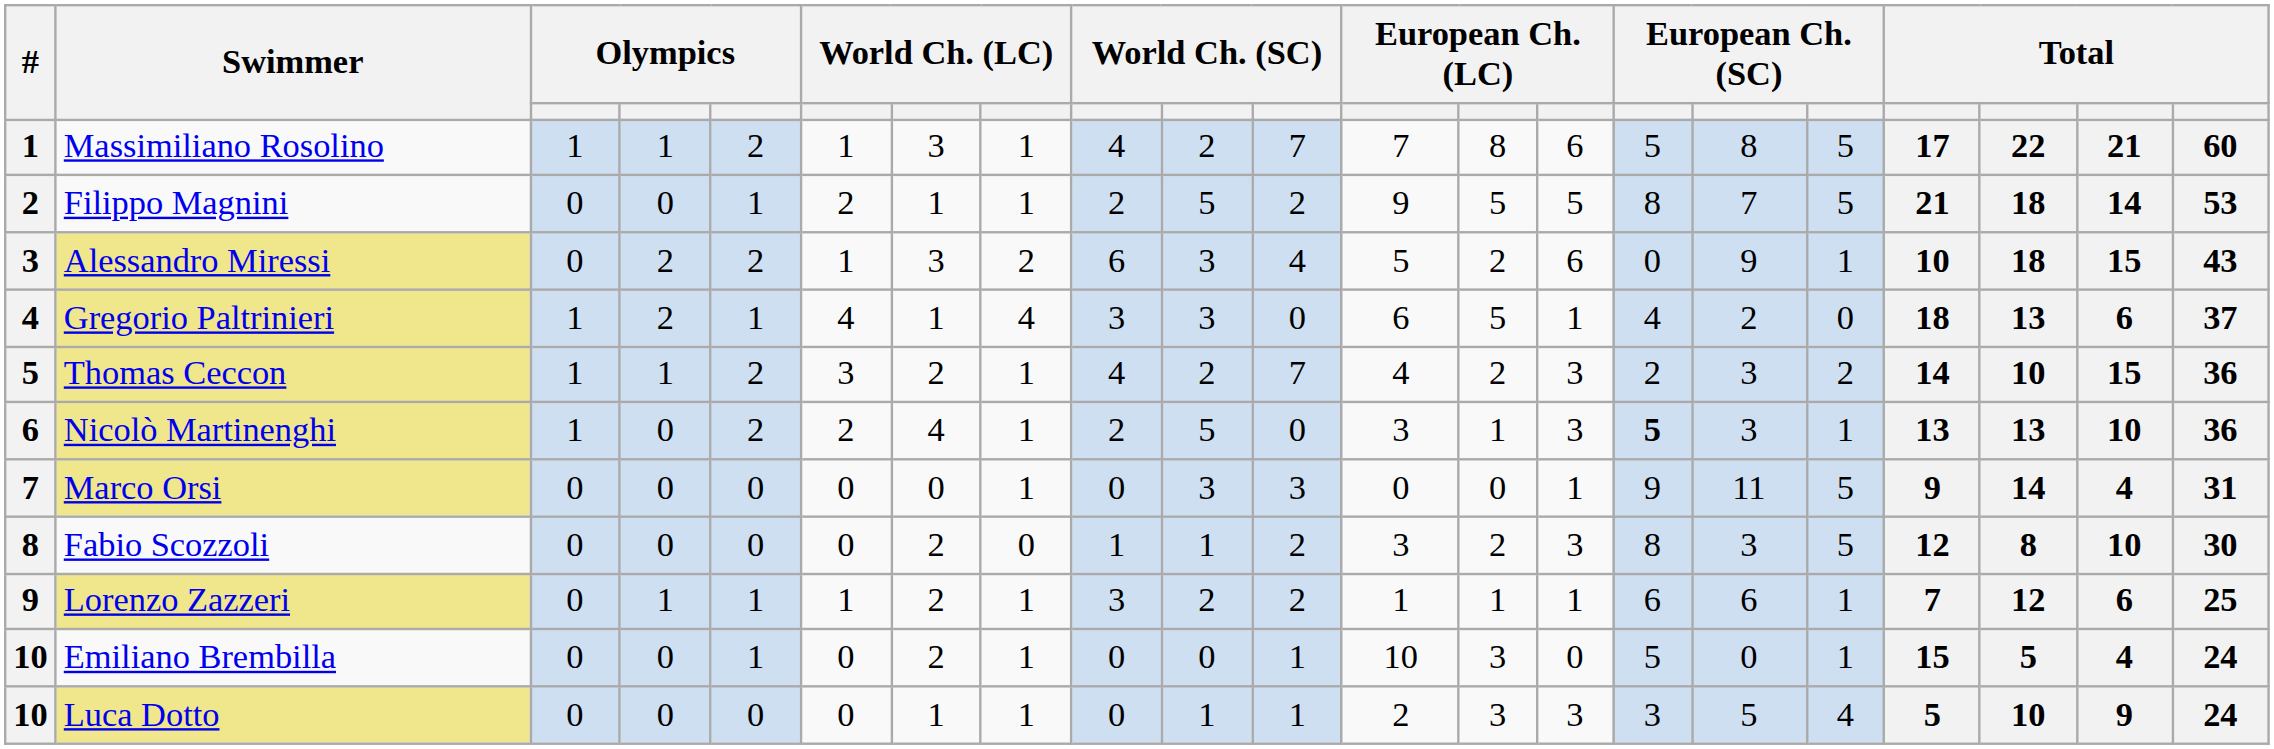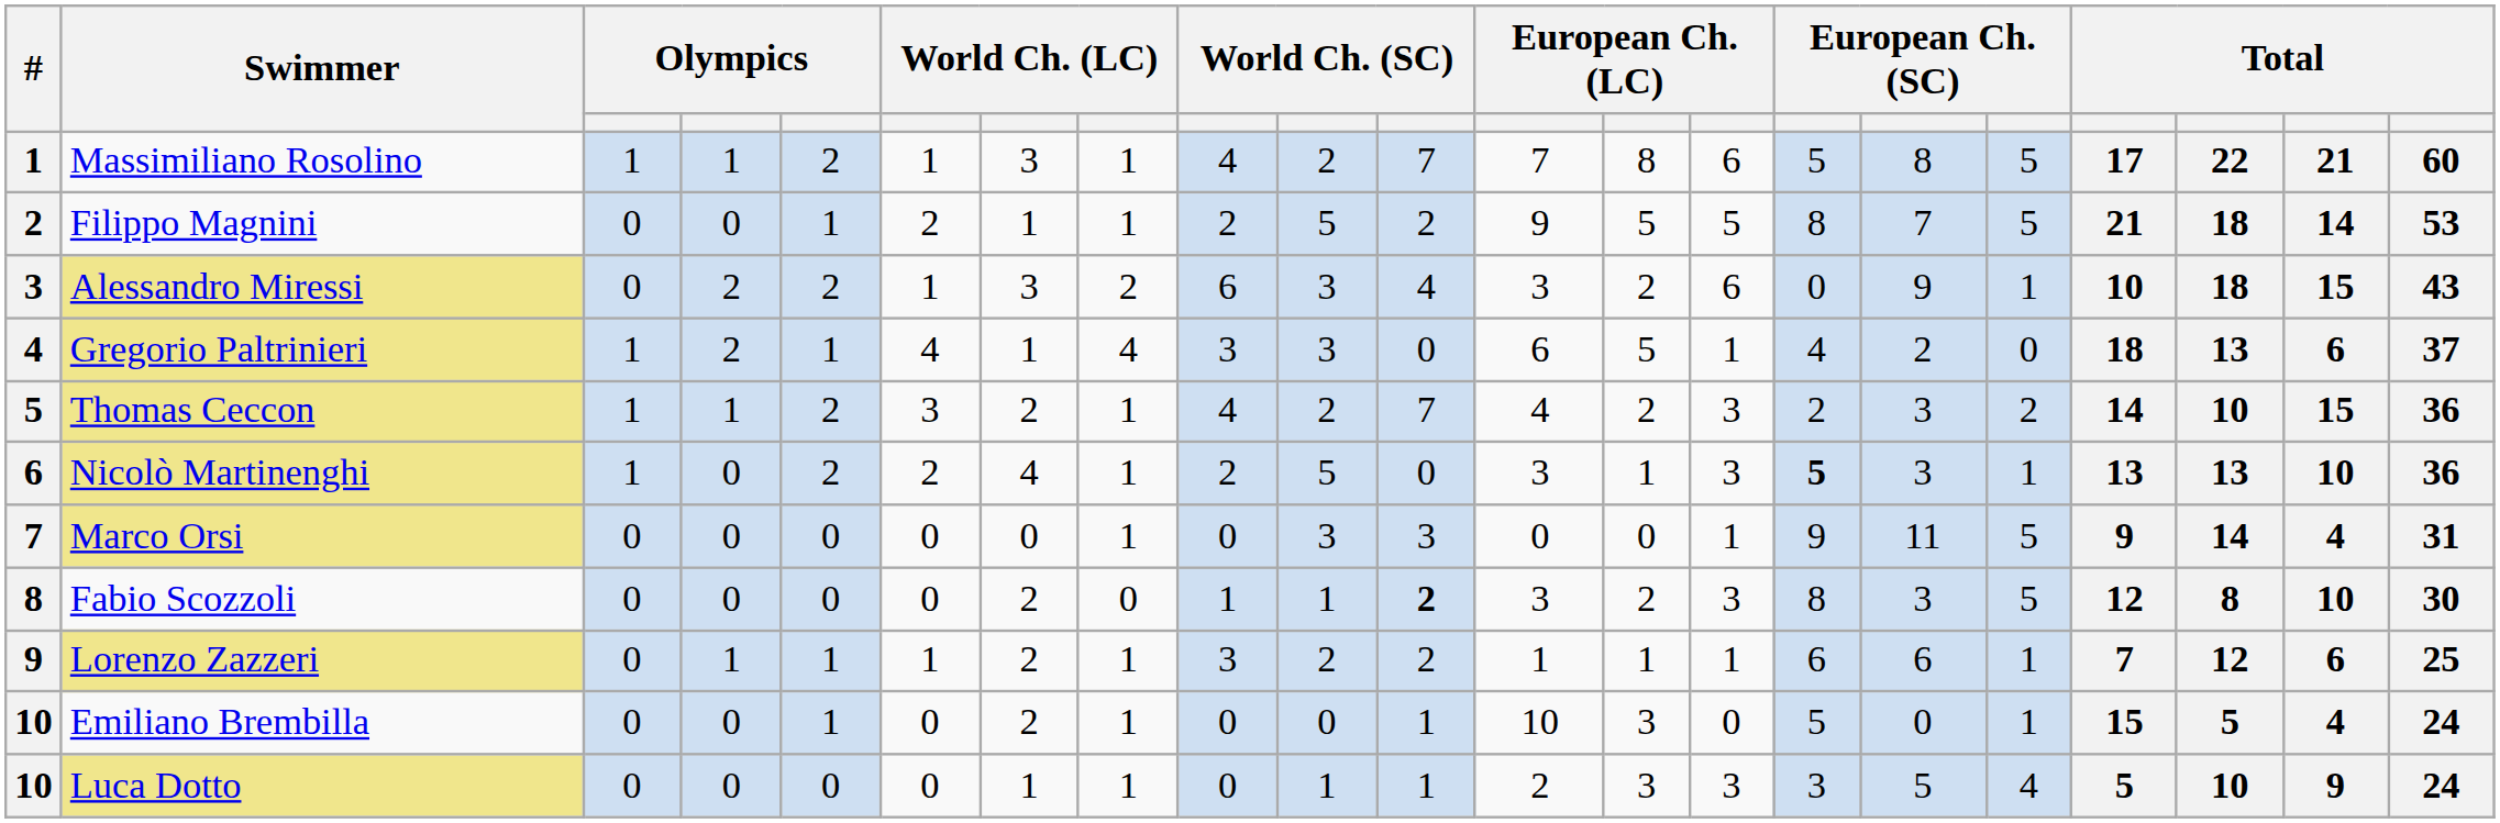Alessandro Miressi | column 12: 5 -> 3
Fabio Scozzoli | column 11: normal -> bold
